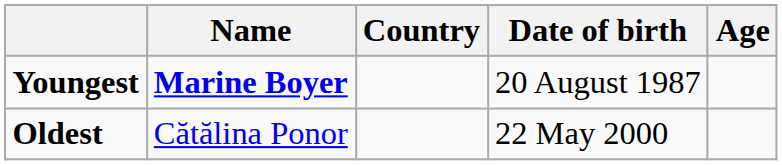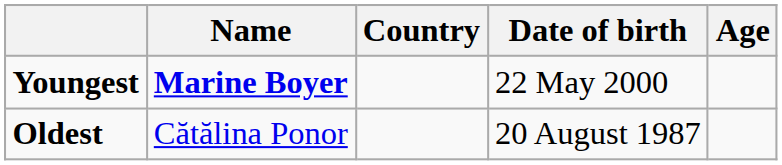Youngest | Date of birth: 20 August 1987 -> 22 May 2000
Oldest | Date of birth: 22 May 2000 -> 20 August 1987
